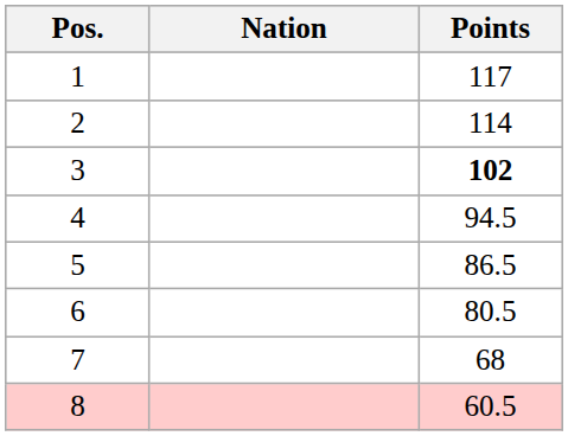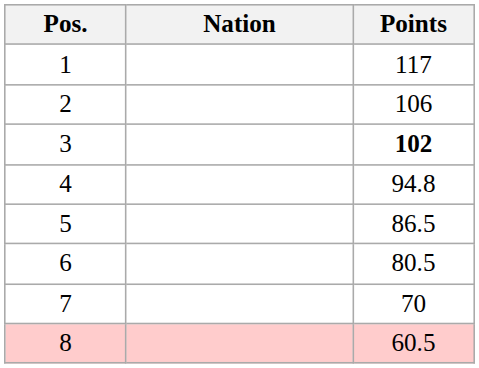2 | Points: 114 -> 106
4 | Points: 94.5 -> 94.8
7 | Points: 68 -> 70
